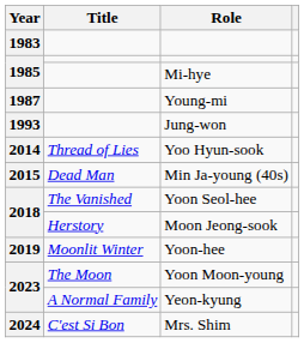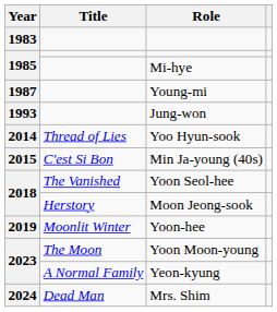Min Ja-young (40s) | Title: Dead Man -> C'est Si Bon
Mrs. Shim | Title: C'est Si Bon -> Dead Man
